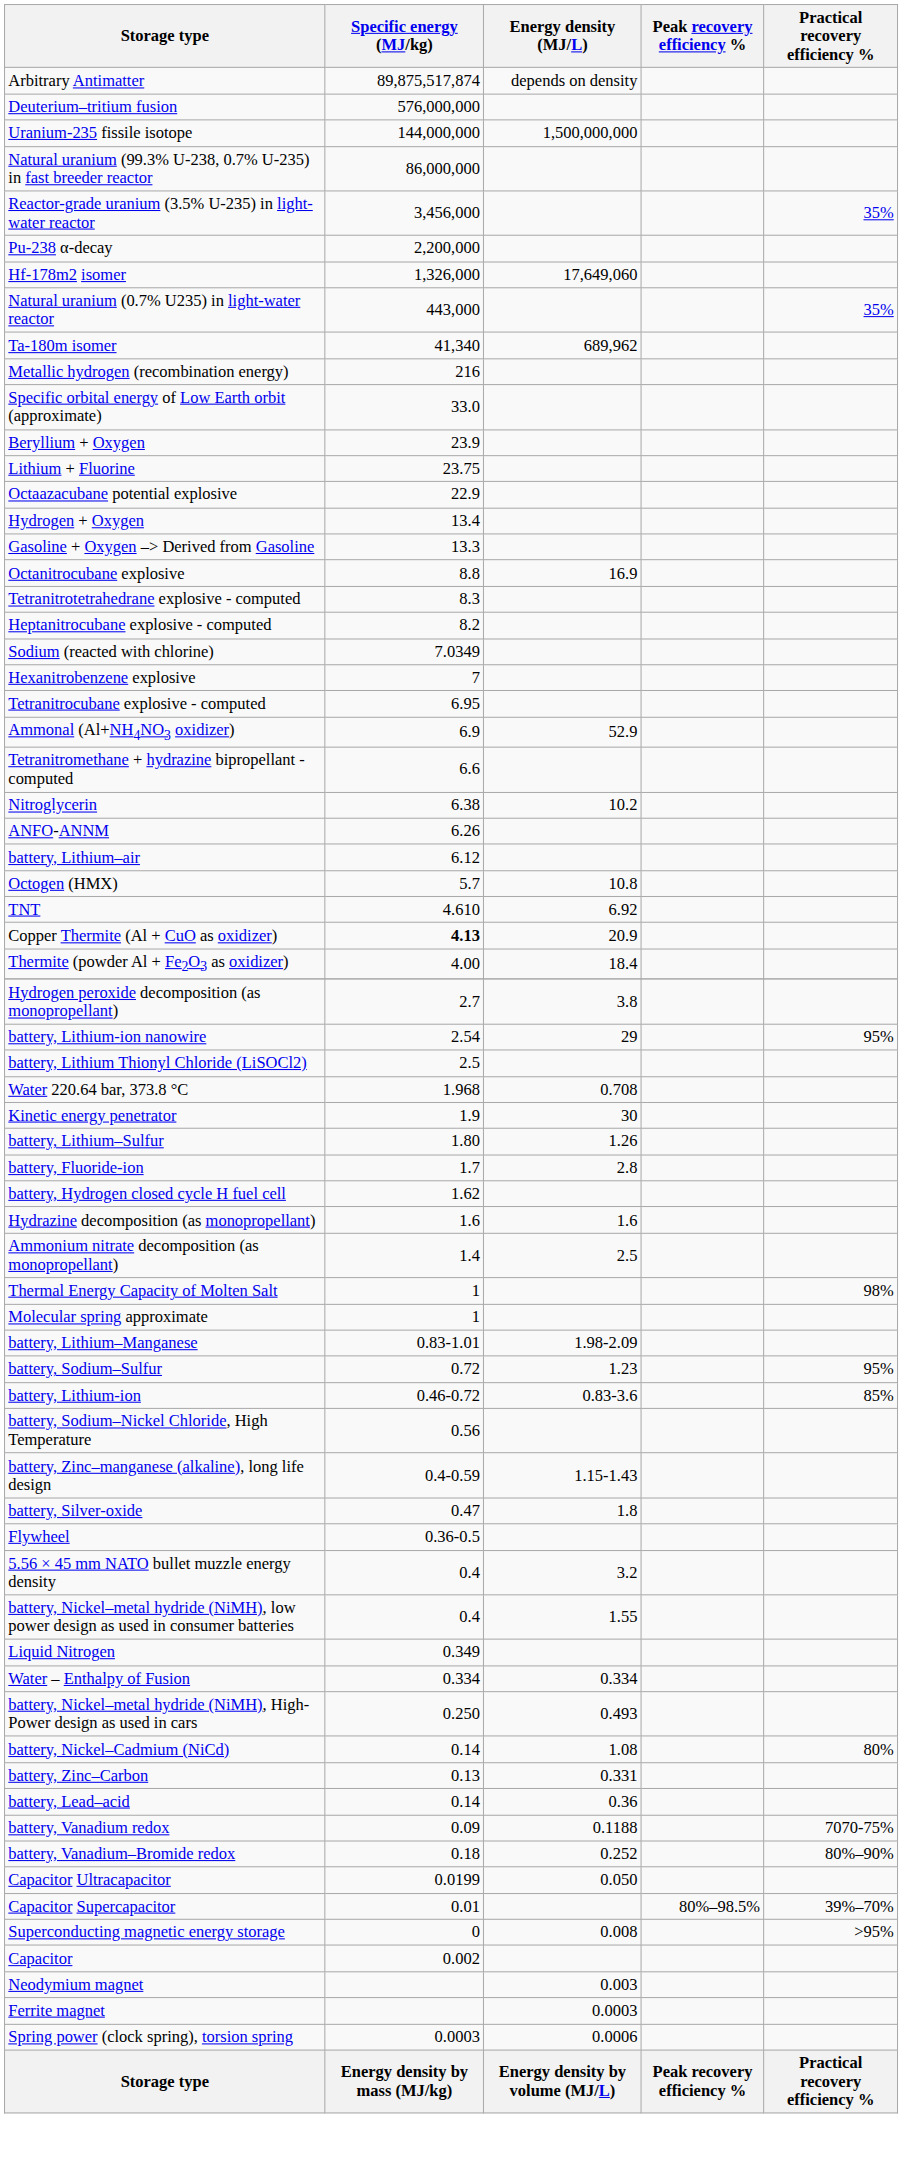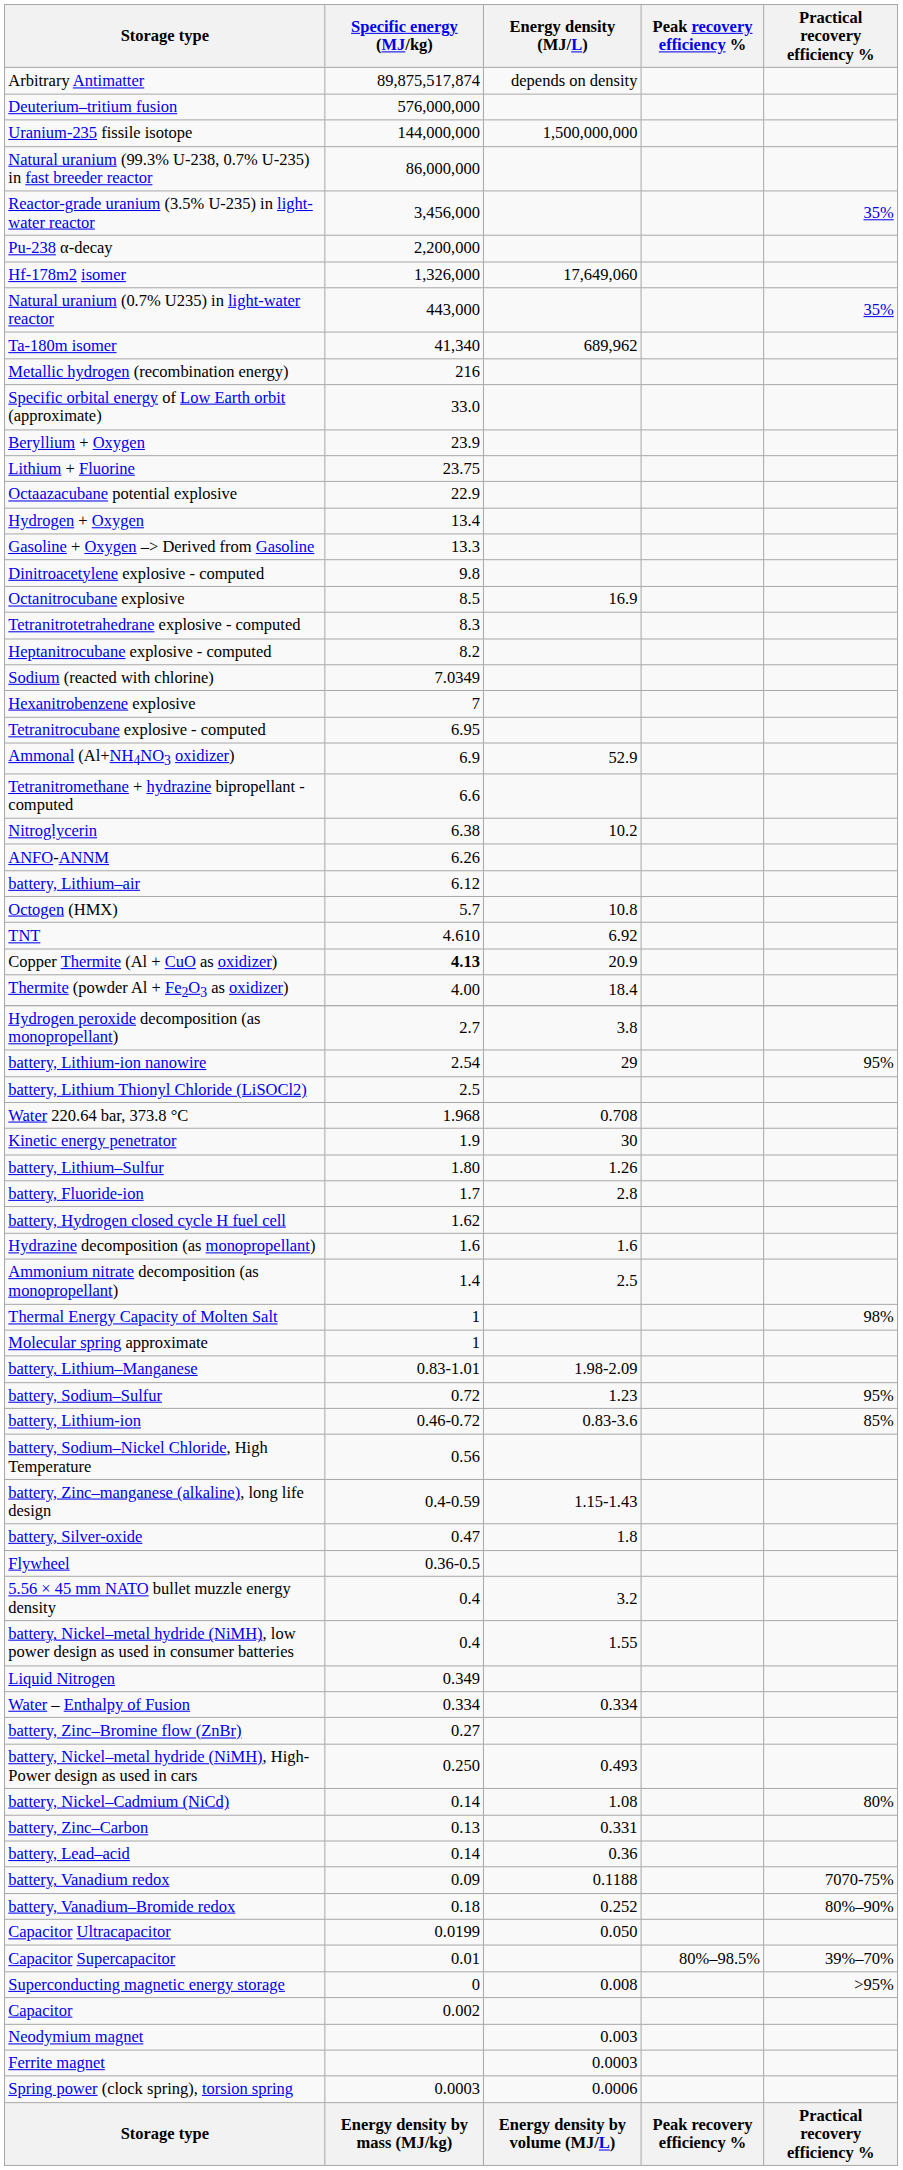+ row: Dinitroacetylene explosive - computed | 9.8
Octanitrocubane explosive | Specific energy (MJ/kg): 8.8 -> 8.5
+ row: battery, Zinc–Bromine flow (ZnBr) | 0.27
